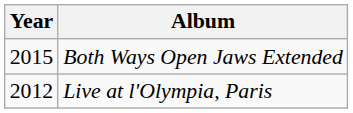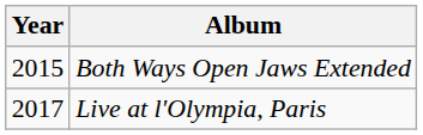Live at l'Olympia, Paris | Year: 2012 -> 2017
